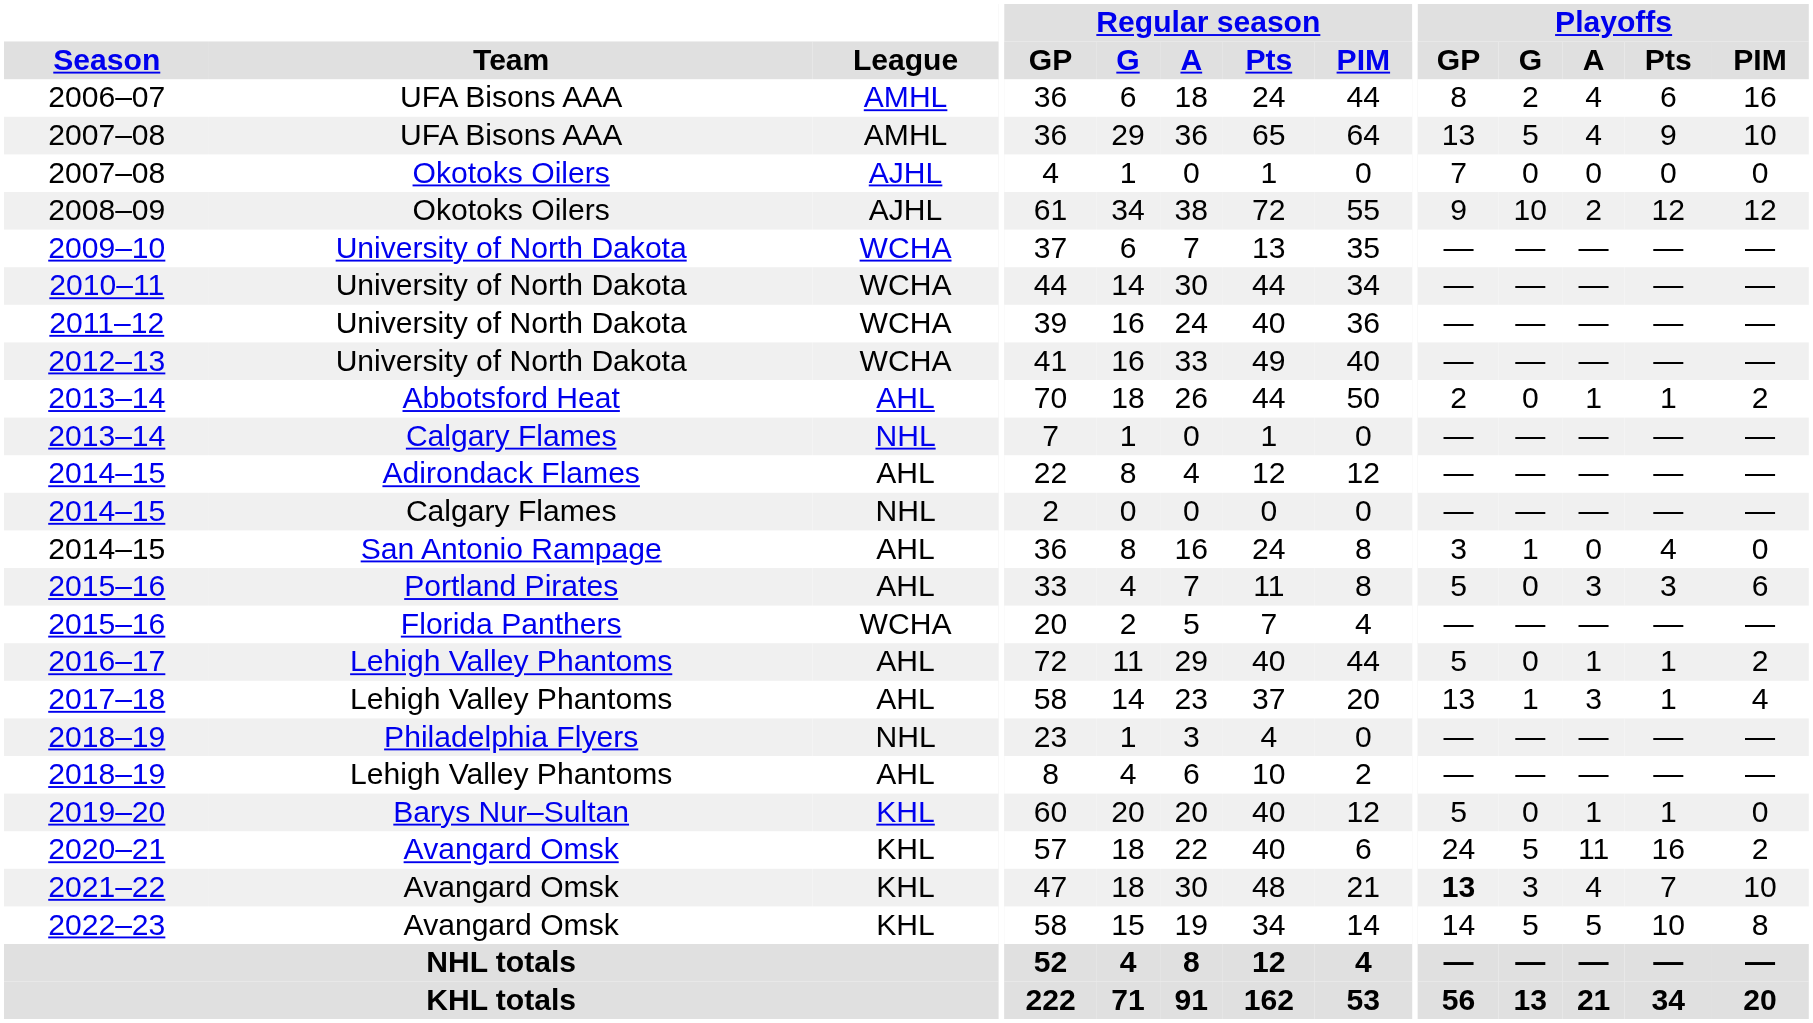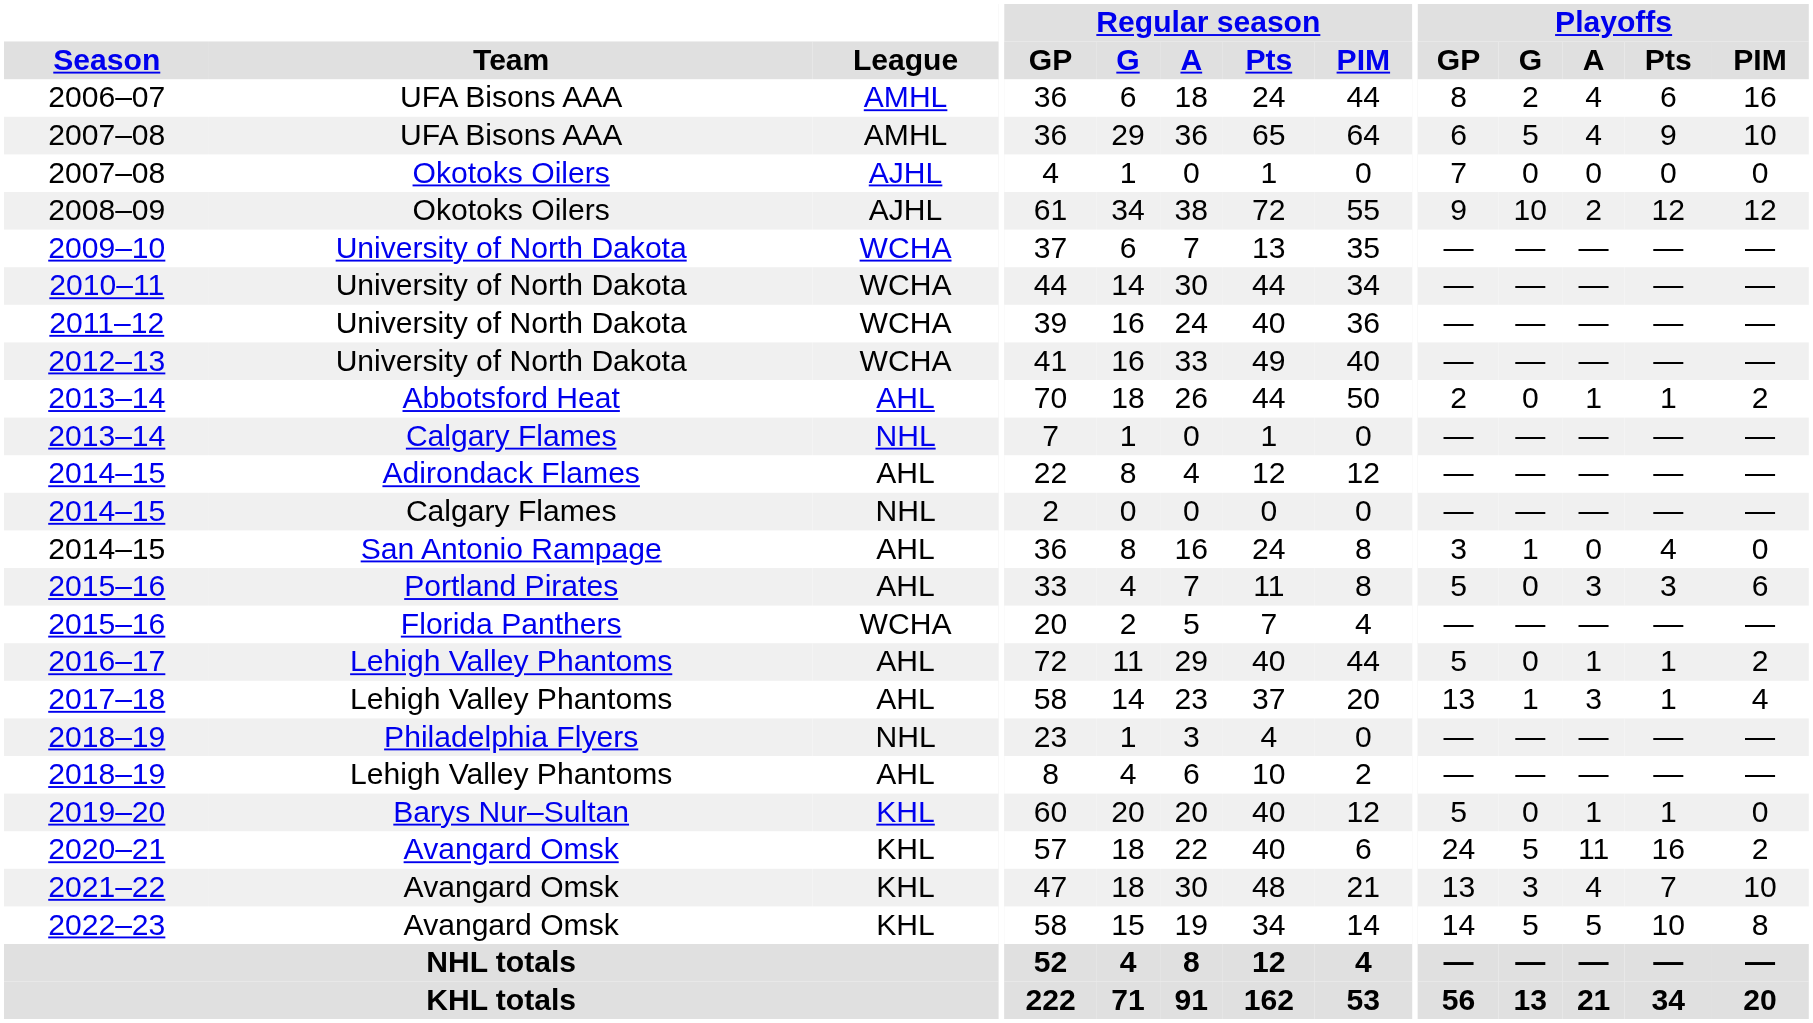2007–08 / UFA Bisons AAA | Playoffs / GP: 13 -> 6
2021–22 | Playoffs / GP: bold -> normal
